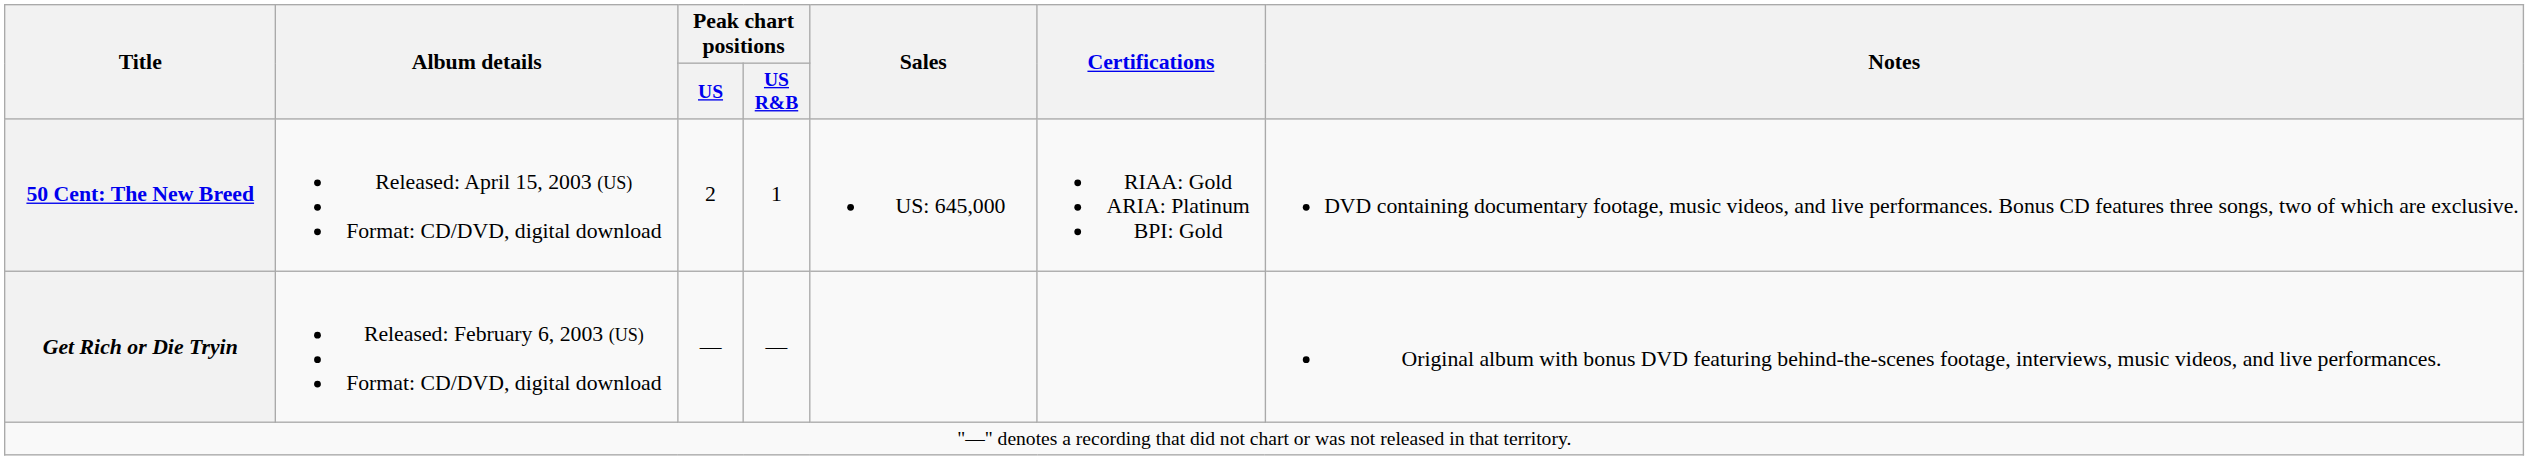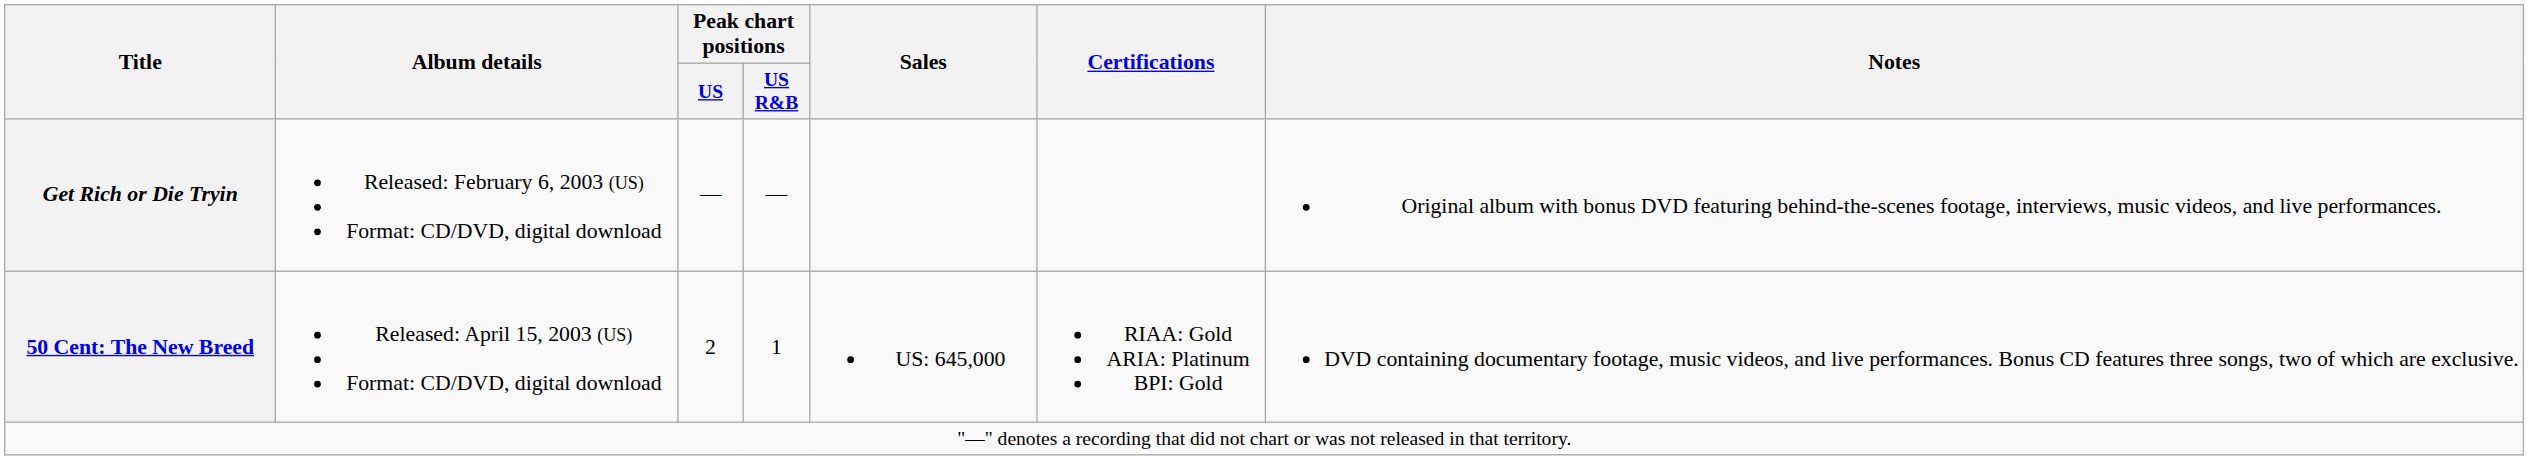rows swapped: Get Rich or Die Tryin <-> 50 Cent: The New Breed
